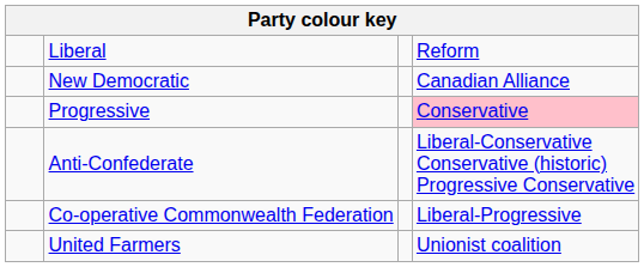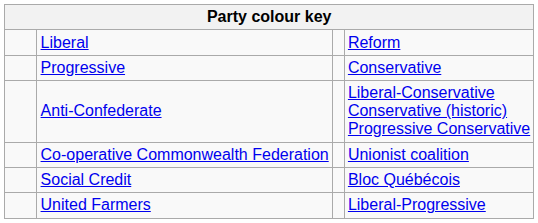- row: New Democratic | Canadian Alliance
Progressive | column 4: pink background -> no background
Co-operative Commonwealth Federation | column 4: Liberal-Progressive -> Unionist coalition
+ row: Social Credit | Bloc Québécois
United Farmers | column 4: Unionist coalition -> Liberal-Progressive
